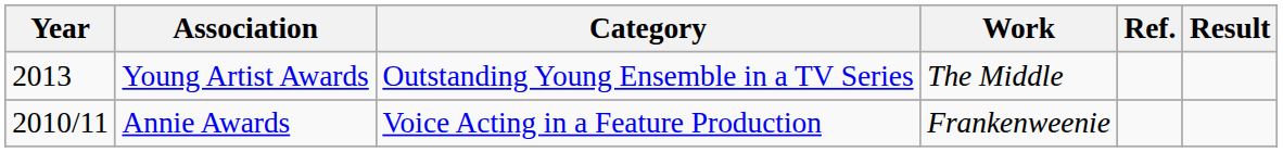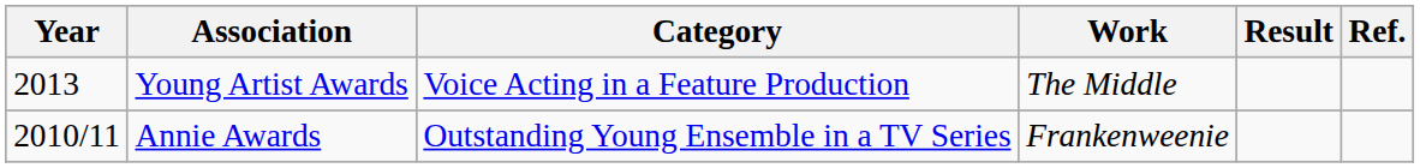columns swapped: Result <-> Ref.
Young Artist Awards | Category: Outstanding Young Ensemble in a TV Series -> Voice Acting in a Feature Production
Annie Awards | Category: Voice Acting in a Feature Production -> Outstanding Young Ensemble in a TV Series
